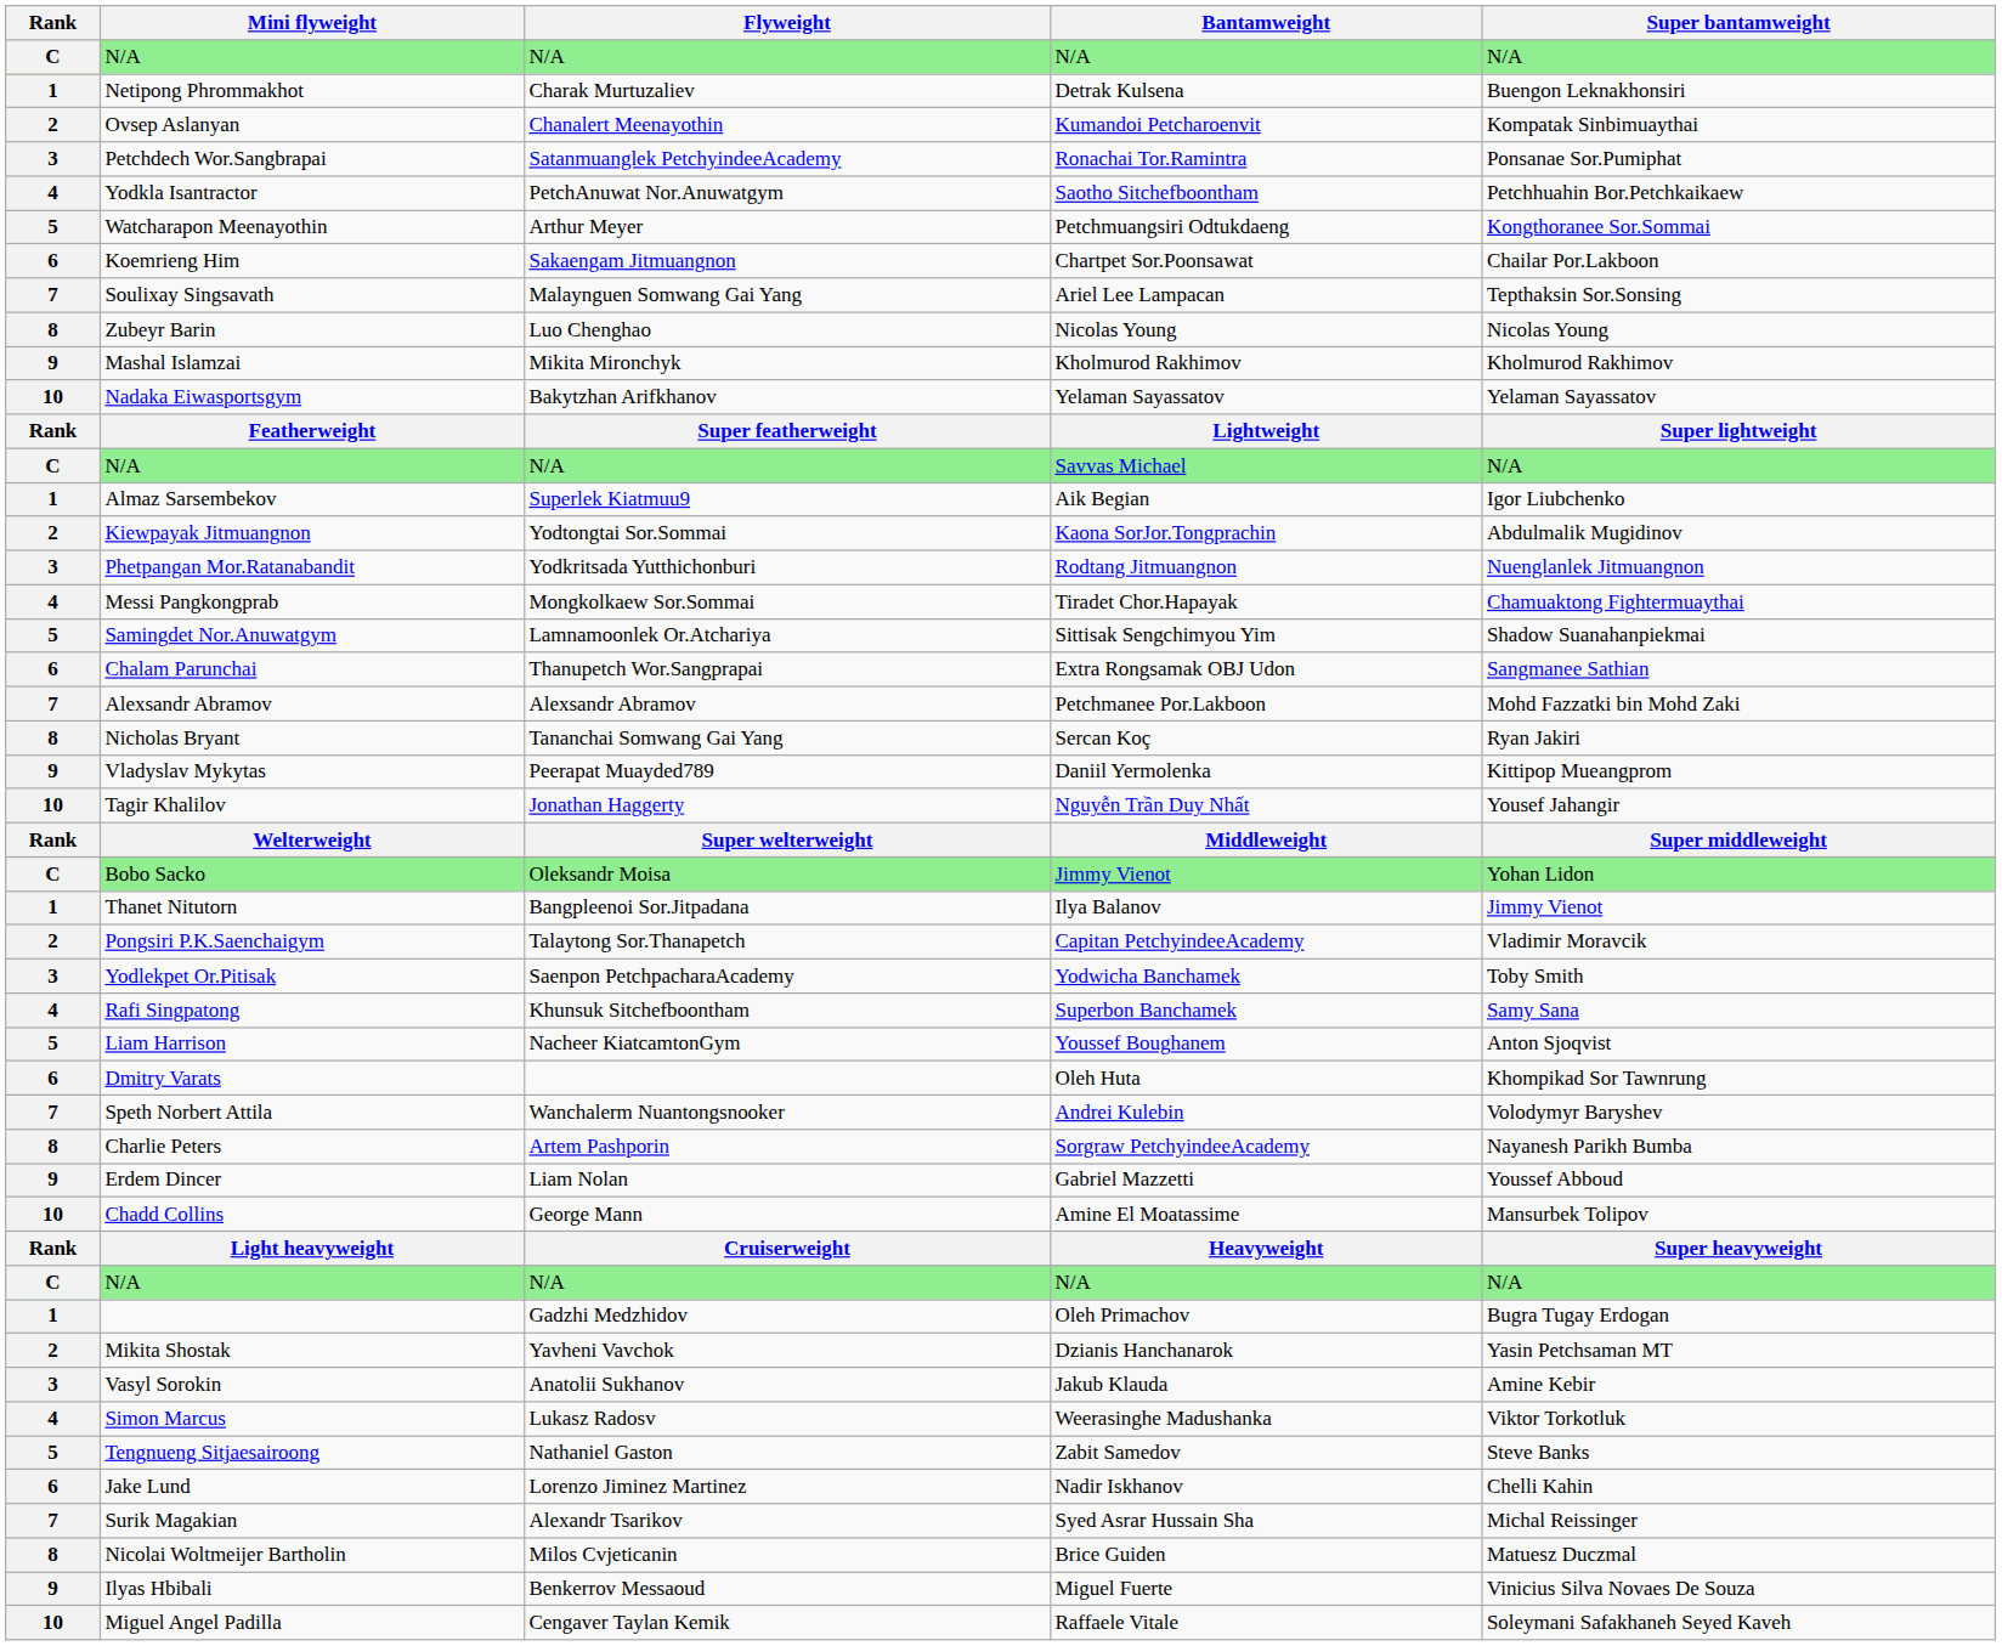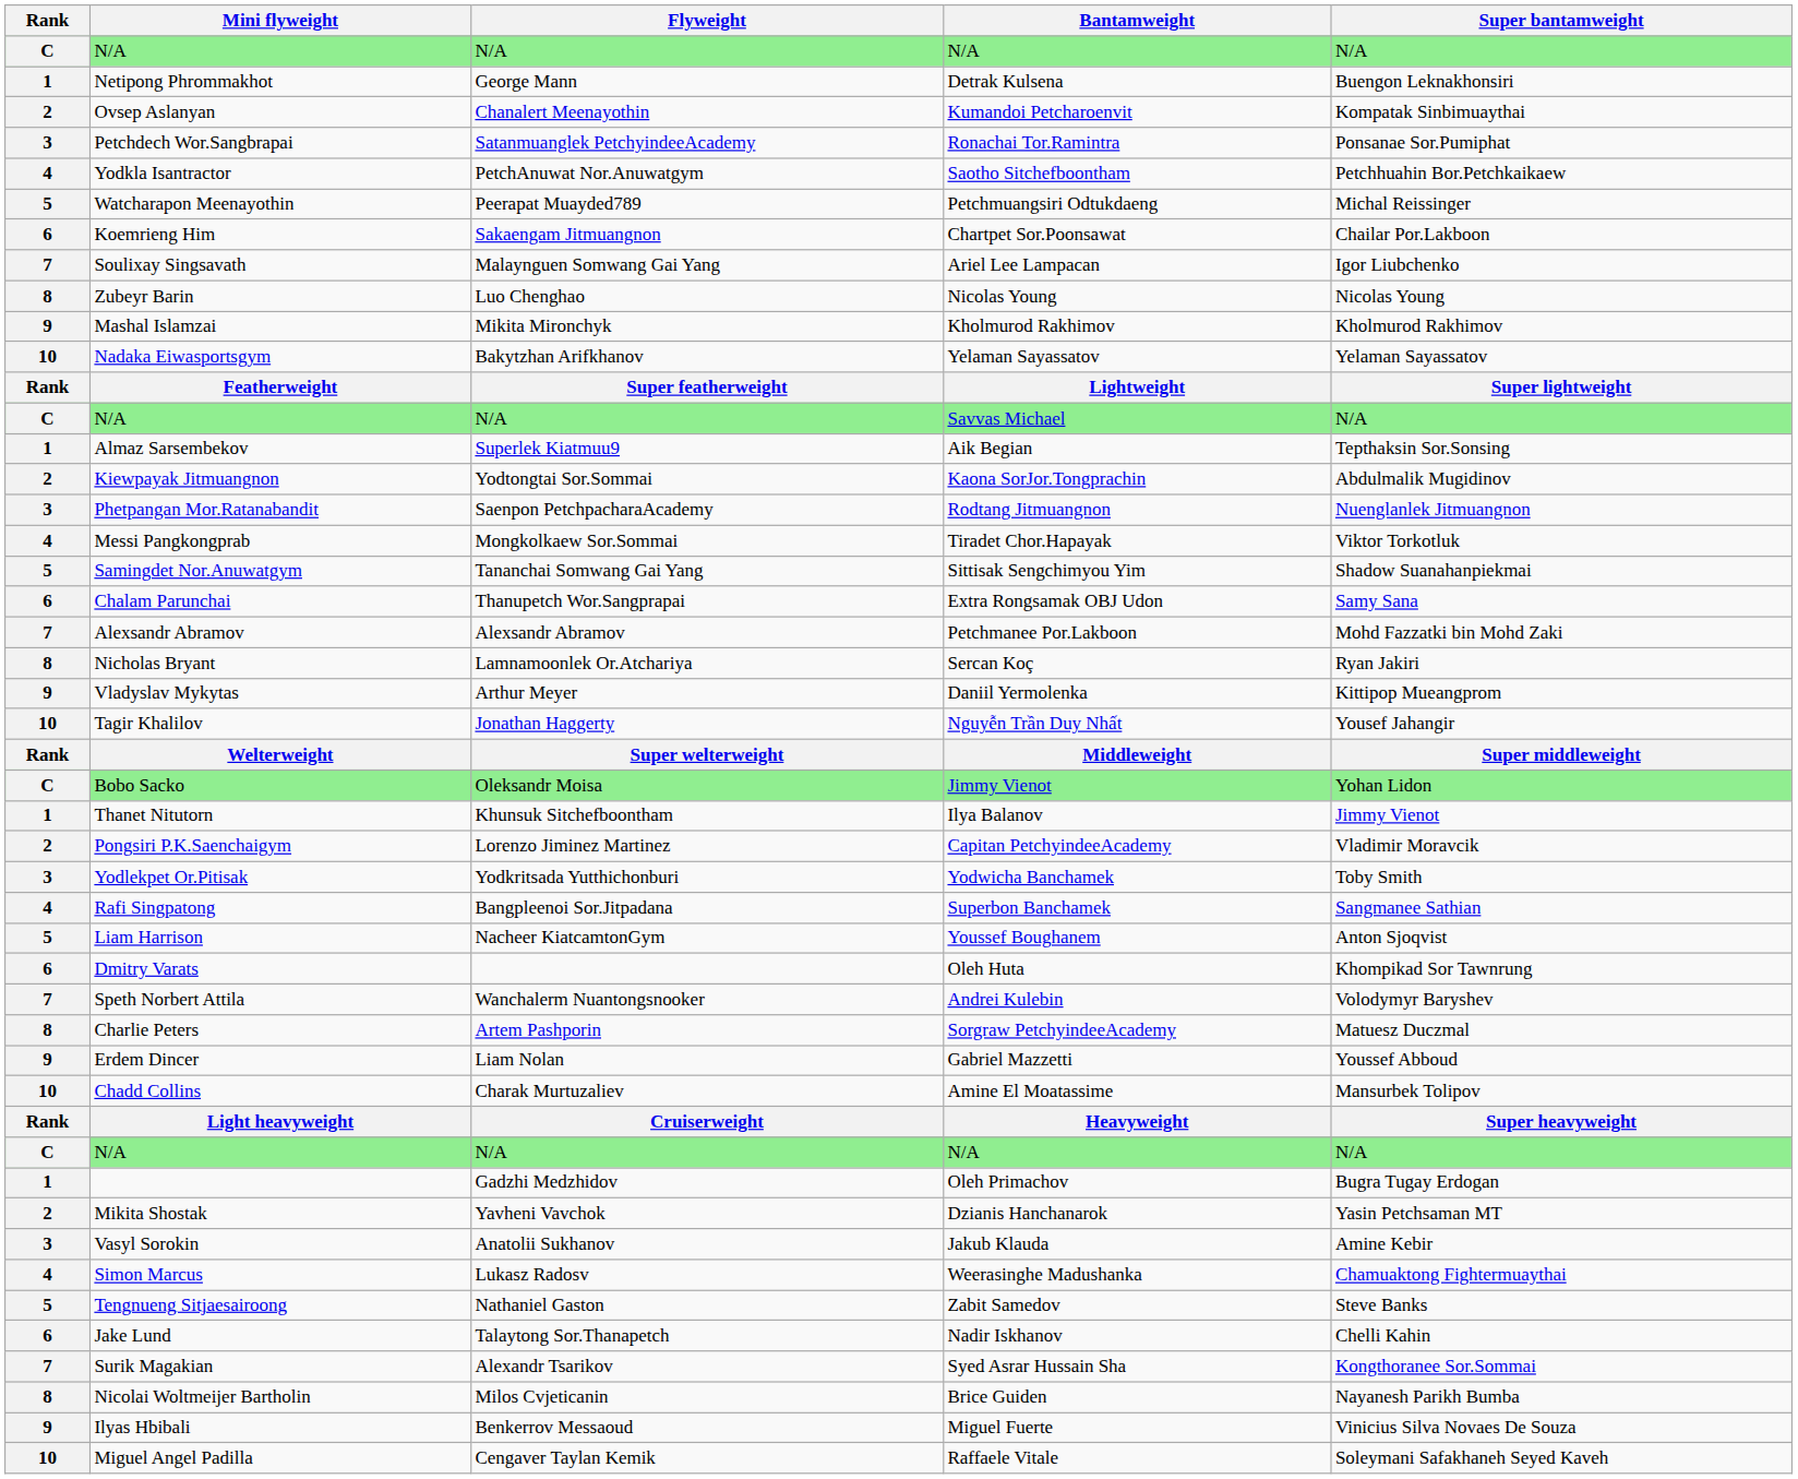Detrak Kulsena | Flyweight: Charak Murtuzaliev -> George Mann
Petchmuangsiri Odtukdaeng | Flyweight: Arthur Meyer -> Peerapat Muayded789
Petchmuangsiri Odtukdaeng | Super bantamweight: Kongthoranee Sor.Sommai -> Michal Reissinger
Ariel Lee Lampacan | Super bantamweight: Tepthaksin Sor.Sonsing -> Igor Liubchenko
Aik Begian | Super bantamweight: Igor Liubchenko -> Tepthaksin Sor.Sonsing
Rodtang Jitmuangnon | Flyweight: Yodkritsada Yutthichonburi -> Saenpon PetchpacharaAcademy
Tiradet Chor.Hapayak | Super bantamweight: Chamuaktong Fightermuaythai -> Viktor Torkotluk
Sittisak Sengchimyou Yim | Flyweight: Lamnamoonlek Or.Atchariya -> Tananchai Somwang Gai Yang
Extra Rongsamak OBJ Udon | Super bantamweight: Sangmanee Sathian -> Samy Sana
Sercan Koç | Flyweight: Tananchai Somwang Gai Yang -> Lamnamoonlek Or.Atchariya
Daniil Yermolenka | Flyweight: Peerapat Muayded789 -> Arthur Meyer
Ilya Balanov | Flyweight: Bangpleenoi Sor.Jitpadana -> Khunsuk Sitchefboontham
Capitan PetchyindeeAcademy | Flyweight: Talaytong Sor.Thanapetch -> Lorenzo Jiminez Martinez
Yodwicha Banchamek | Flyweight: Saenpon PetchpacharaAcademy -> Yodkritsada Yutthichonburi
Superbon Banchamek | Flyweight: Khunsuk Sitchefboontham -> Bangpleenoi Sor.Jitpadana
Superbon Banchamek | Super bantamweight: Samy Sana -> Sangmanee Sathian
Sorgraw PetchyindeeAcademy | Super bantamweight: Nayanesh Parikh Bumba -> Matuesz Duczmal
Amine El Moatassime | Flyweight: George Mann -> Charak Murtuzaliev
Weerasinghe Madushanka | Super bantamweight: Viktor Torkotluk -> Chamuaktong Fightermuaythai
Nadir Iskhanov | Flyweight: Lorenzo Jiminez Martinez -> Talaytong Sor.Thanapetch
Syed Asrar Hussain Sha | Super bantamweight: Michal Reissinger -> Kongthoranee Sor.Sommai
Brice Guiden | Super bantamweight: Matuesz Duczmal -> Nayanesh Parikh Bumba
